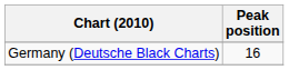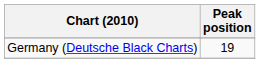Germany (Deutsche Black Charts) | Peak position: 16 -> 19
